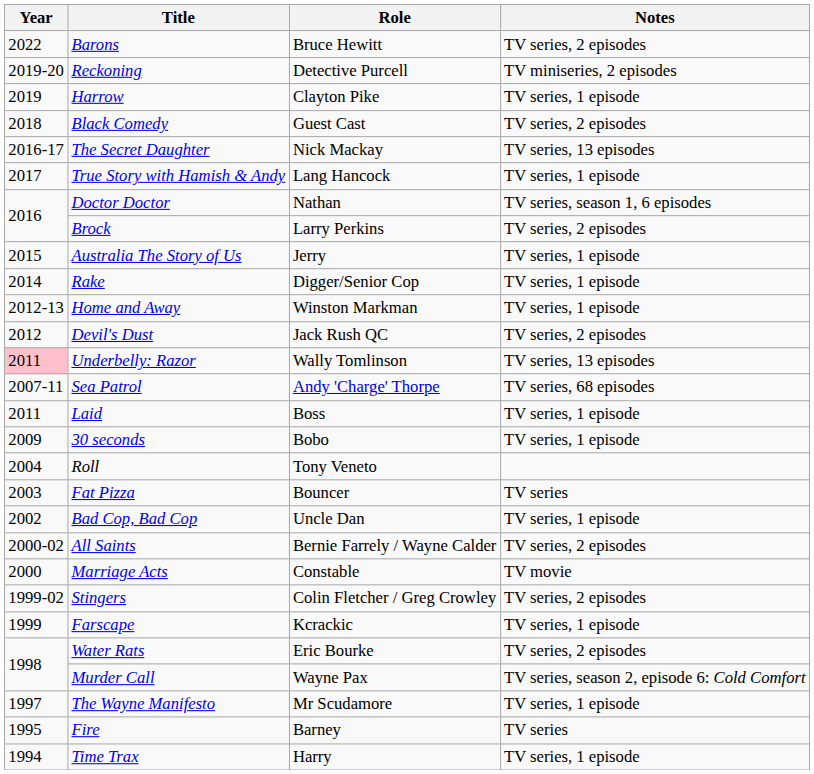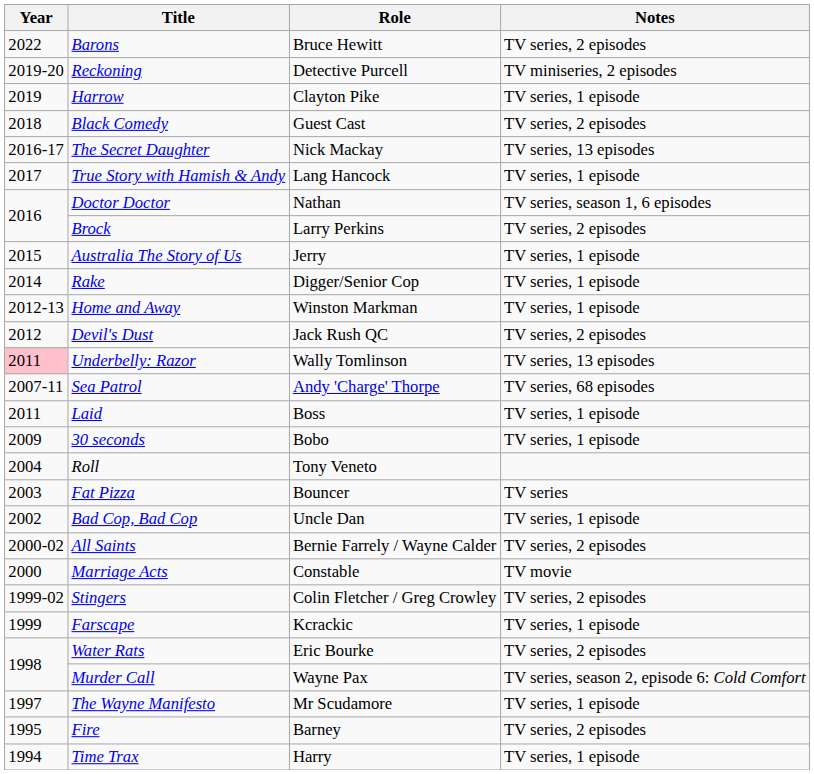Fire | Notes: TV series -> TV series, 2 episodes
